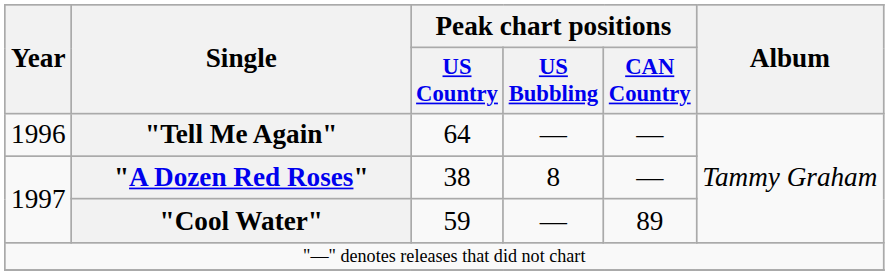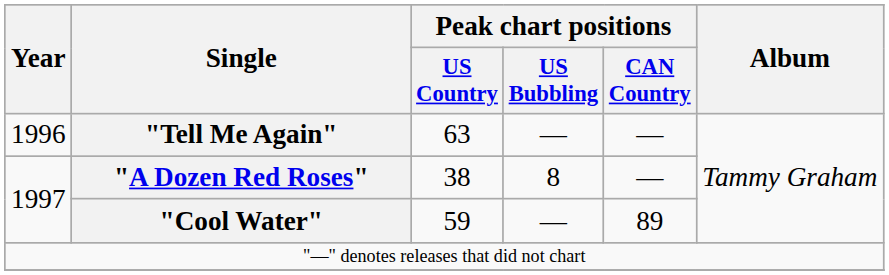"Tell Me Again" | Peak chart positions / US Country: 64 -> 63
